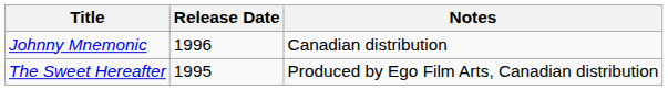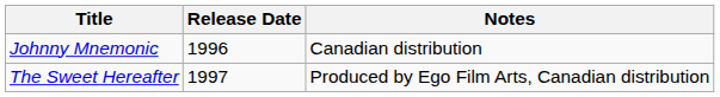The Sweet Hereafter | Release Date: 1995 -> 1997
